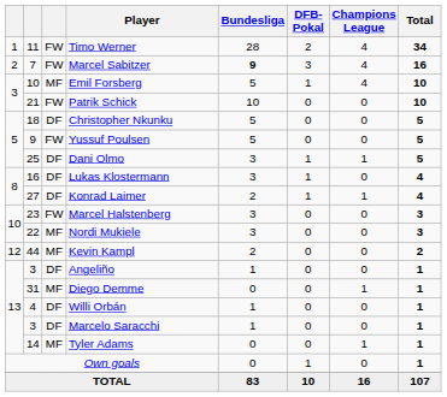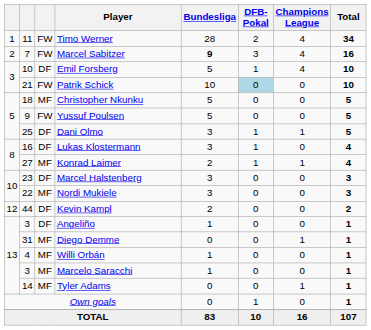Emil Forsberg | column 3: MF -> DF
Patrik Schick | DFB-Pokal: no background -> lightblue background
Christopher Nkunku | column 3: DF -> MF
Konrad Laimer | column 3: DF -> MF
Marcel Halstenberg | column 3: FW -> DF
Kevin Kampl | column 3: MF -> DF
Willi Orbán | column 3: DF -> MF
Marcelo Saracchi | column 3: DF -> MF
